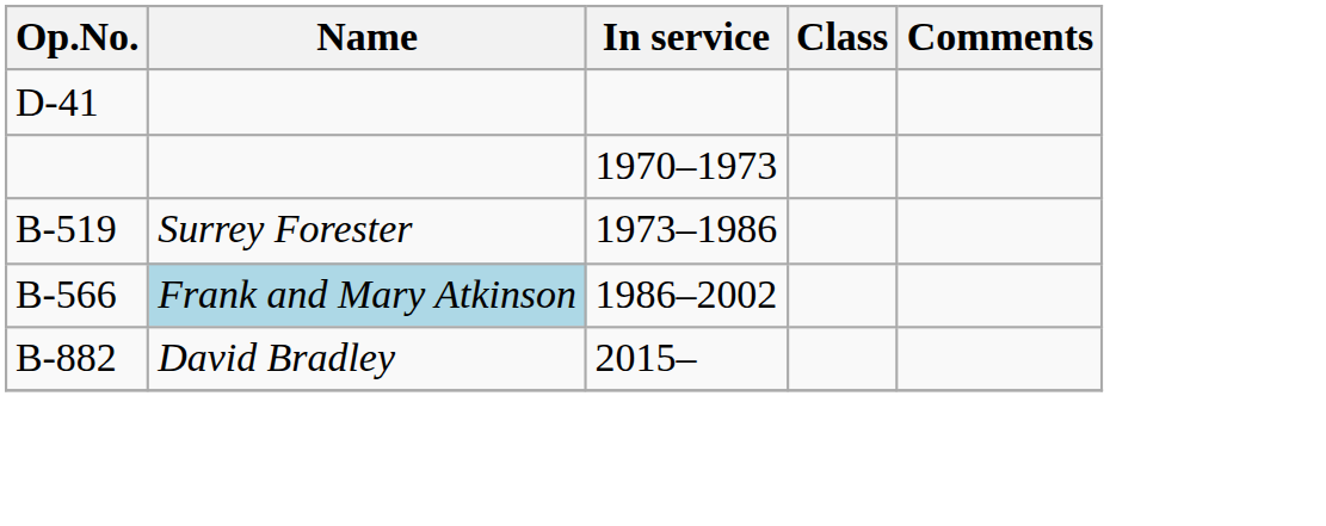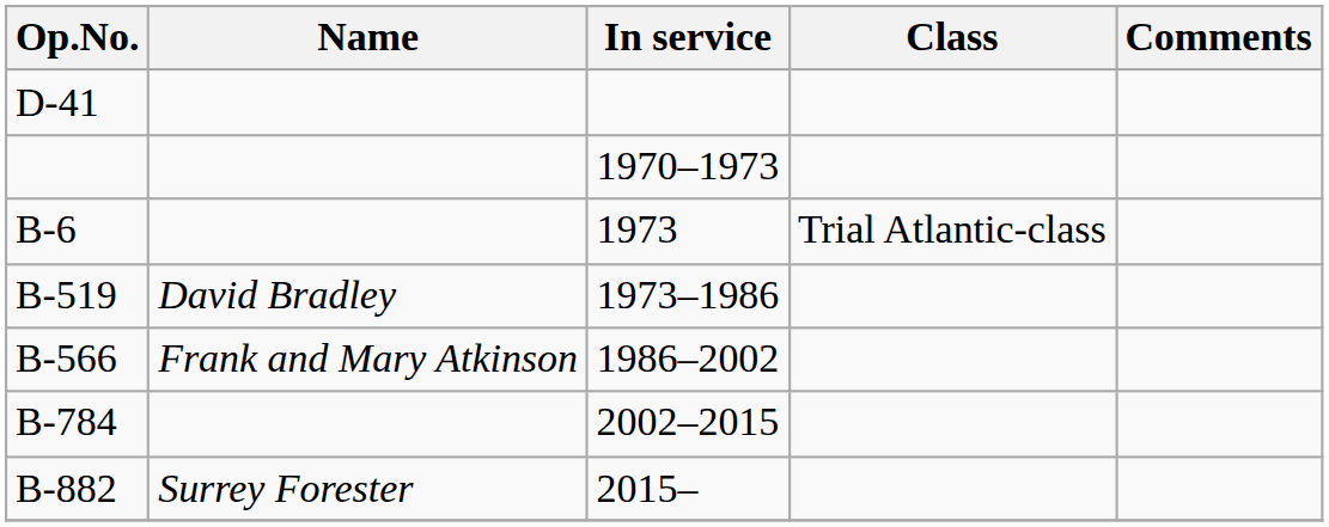+ row: B-6 | 1973 | Trial Atlantic-class
B-519 | Name: Surrey Forester -> David Bradley
B-566 | Name: lightblue background -> no background
+ row: B-784 | 2002–2015
B-882 | Name: David Bradley -> Surrey Forester
